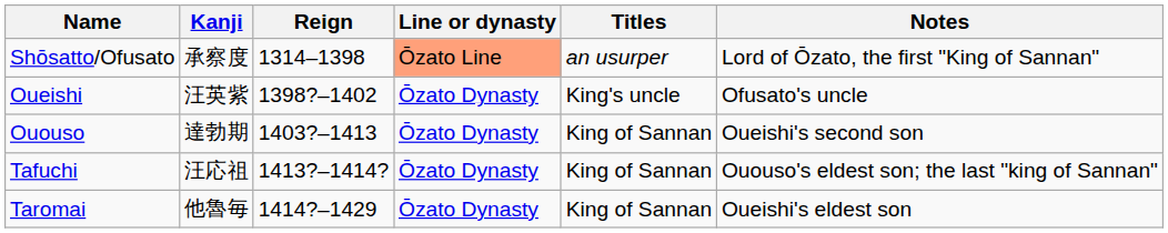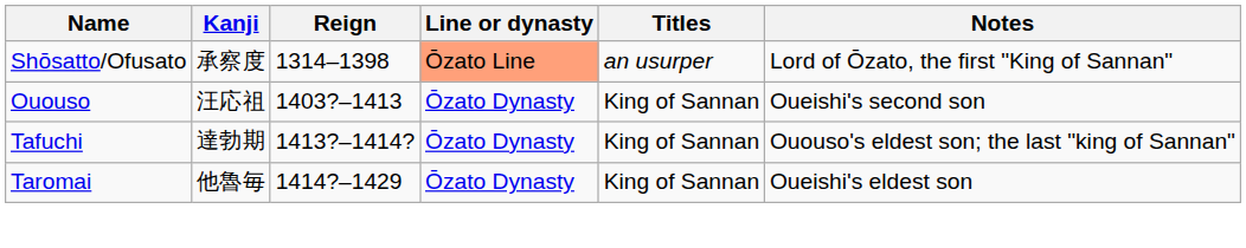- row: Oueishi | 汪英紫 | 1398?–1402 | Ōzato Dynasty | King's uncle | Ofusato's uncle
Ououso | Kanji: 達勃期 -> 汪応祖
Tafuchi | Kanji: 汪応祖 -> 達勃期
